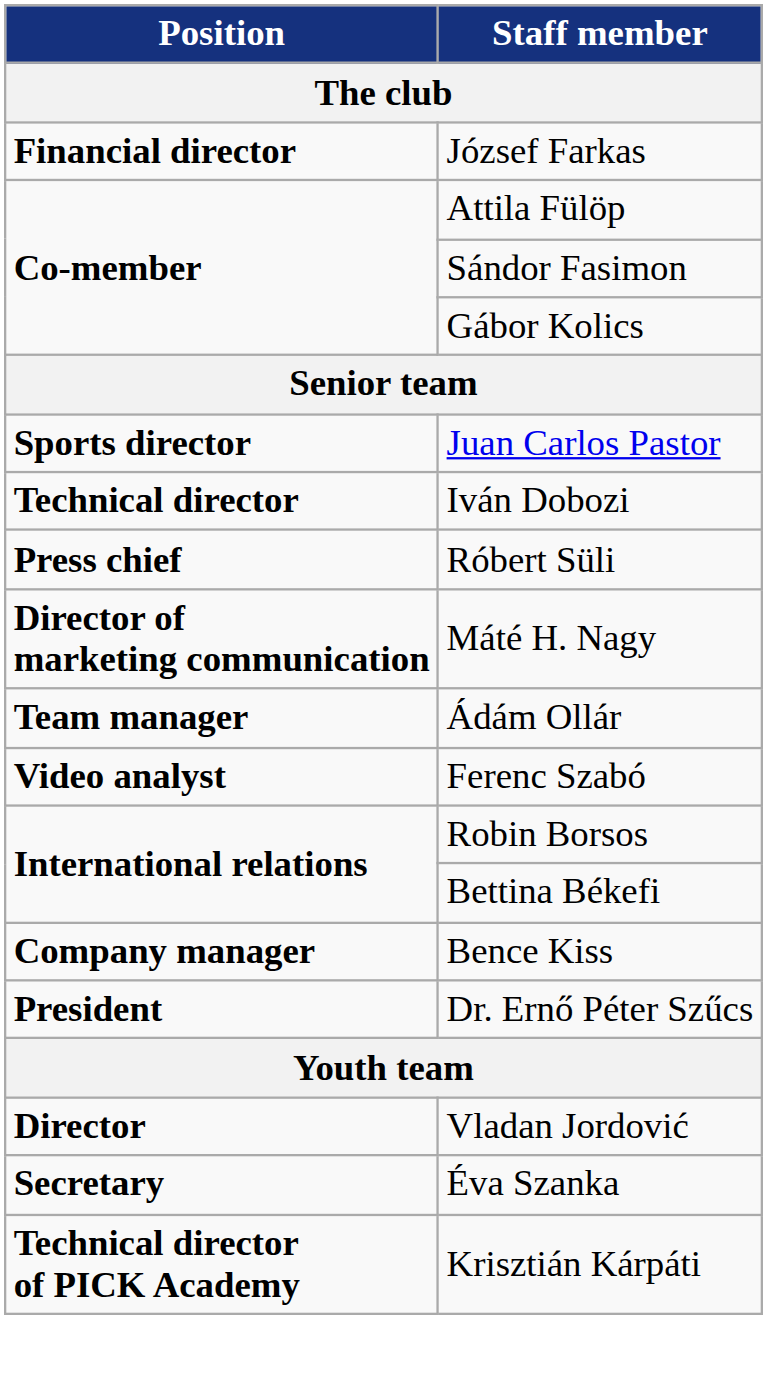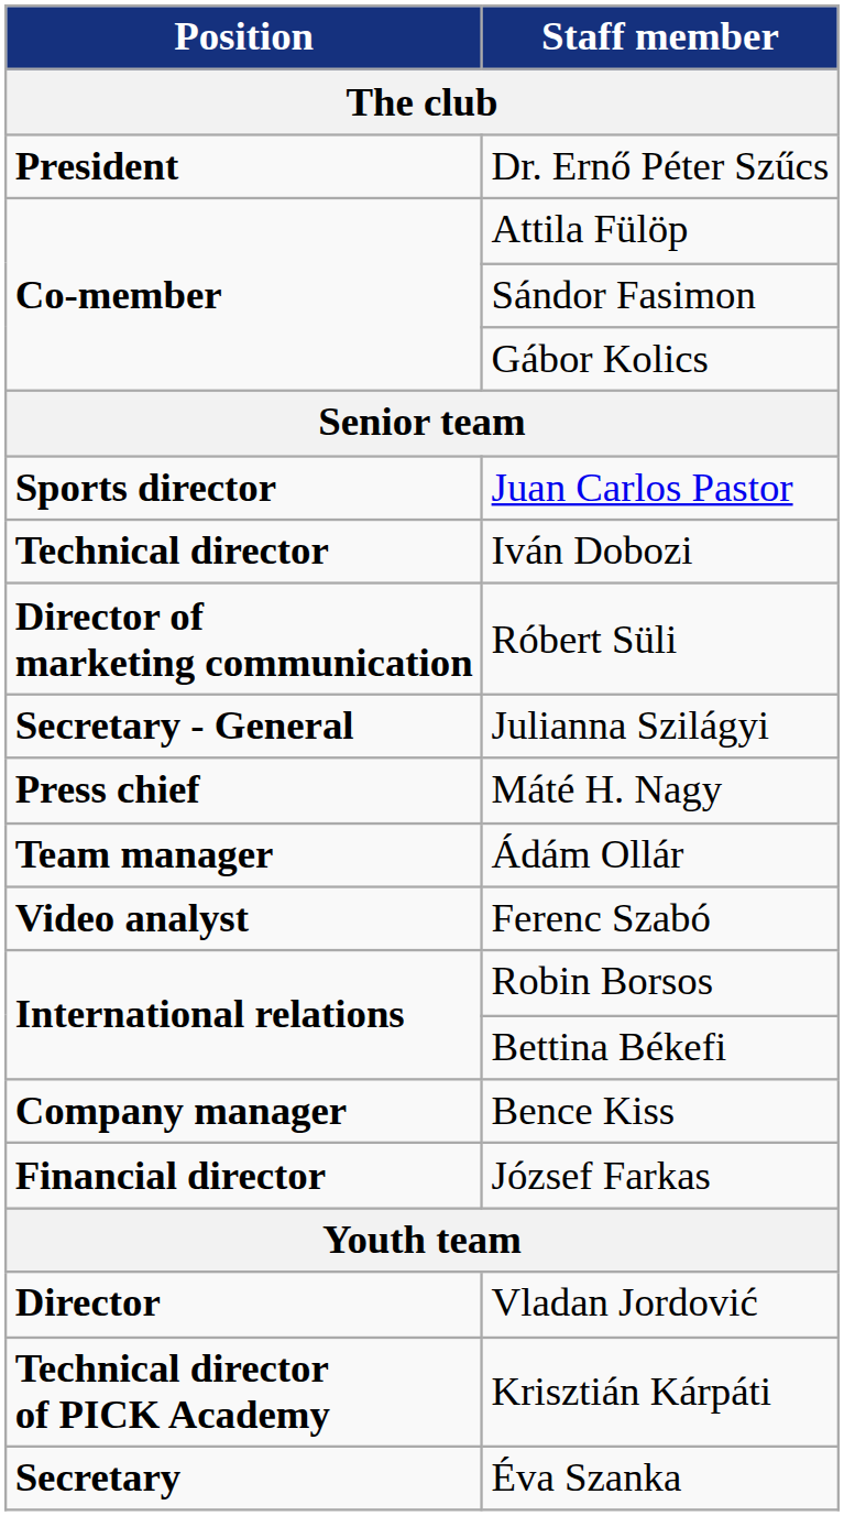rows swapped: Dr. Ernő Péter Szűcs <-> József Farkas
Róbert Süli | Position: Press chief -> Director of marketing communication
+ row: Secretary - General | Julianna Szilágyi
Máté H. Nagy | Position: Director of marketing communication -> Press chief
rows swapped: Éva Szanka <-> Krisztián Kárpáti
